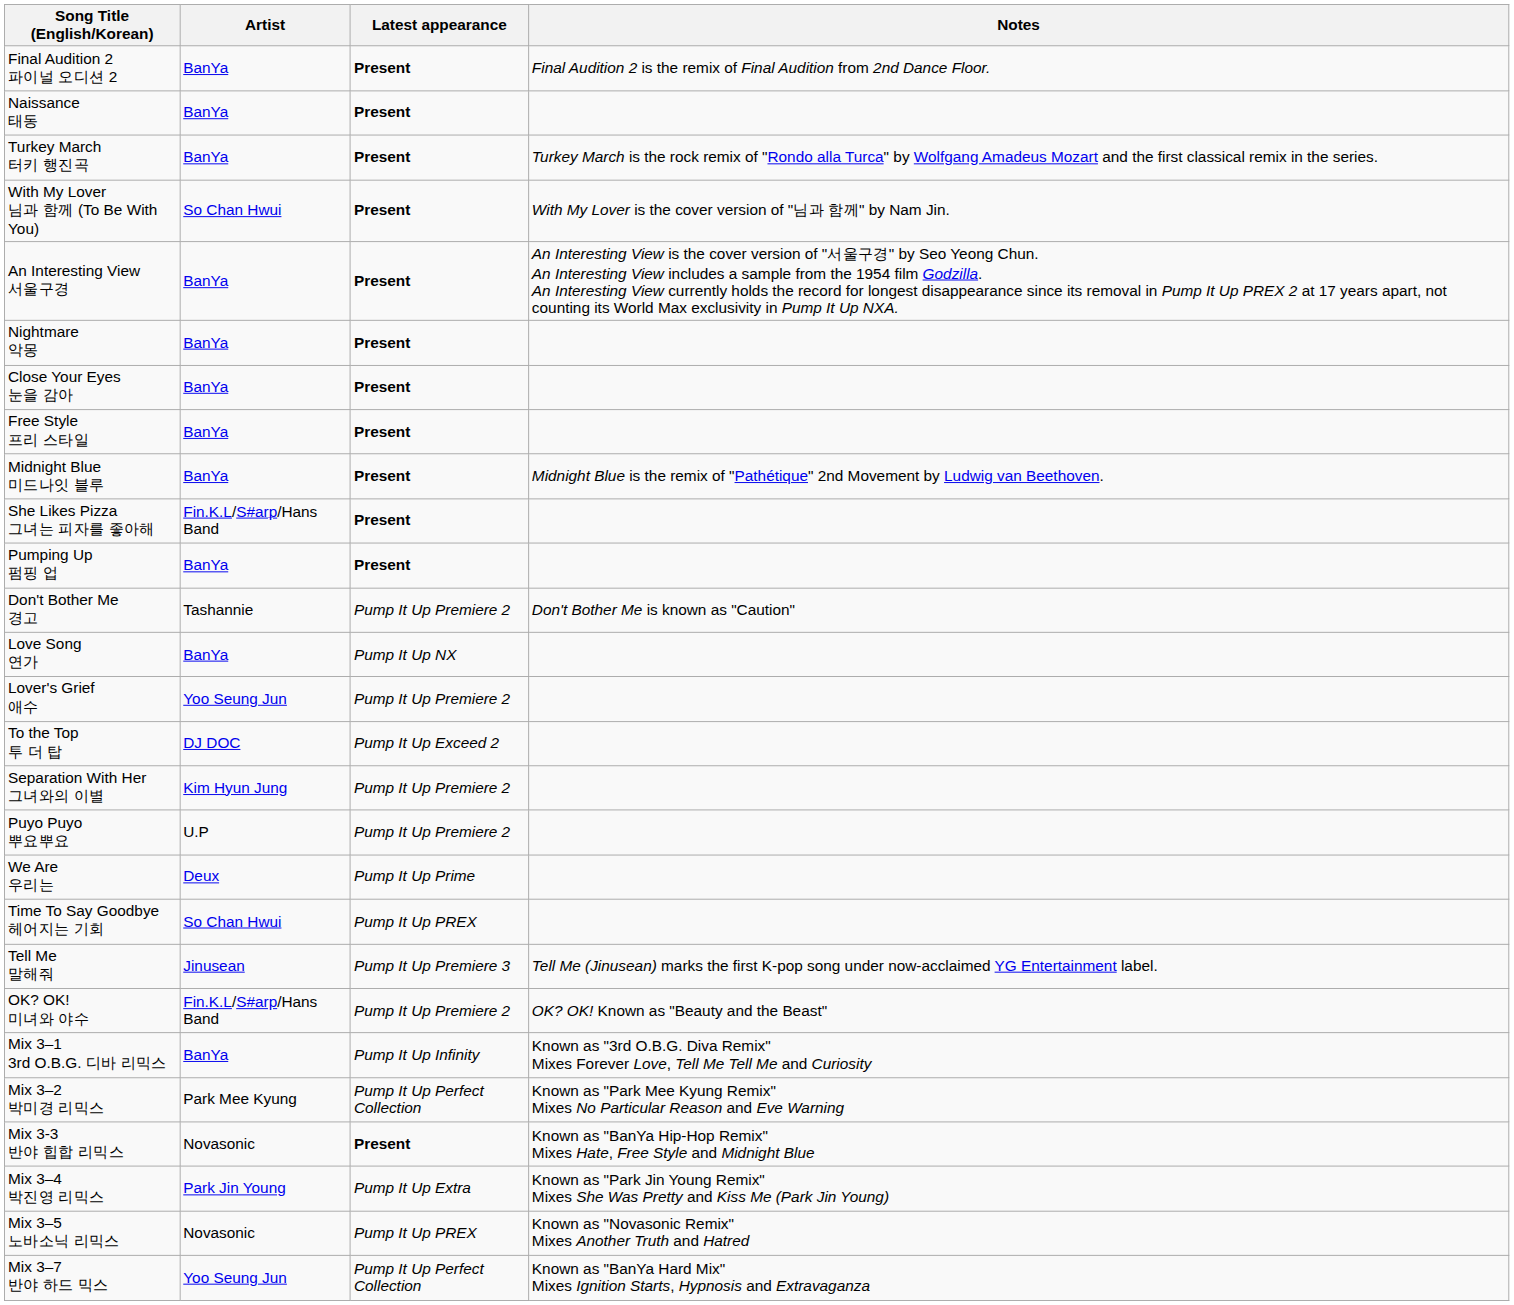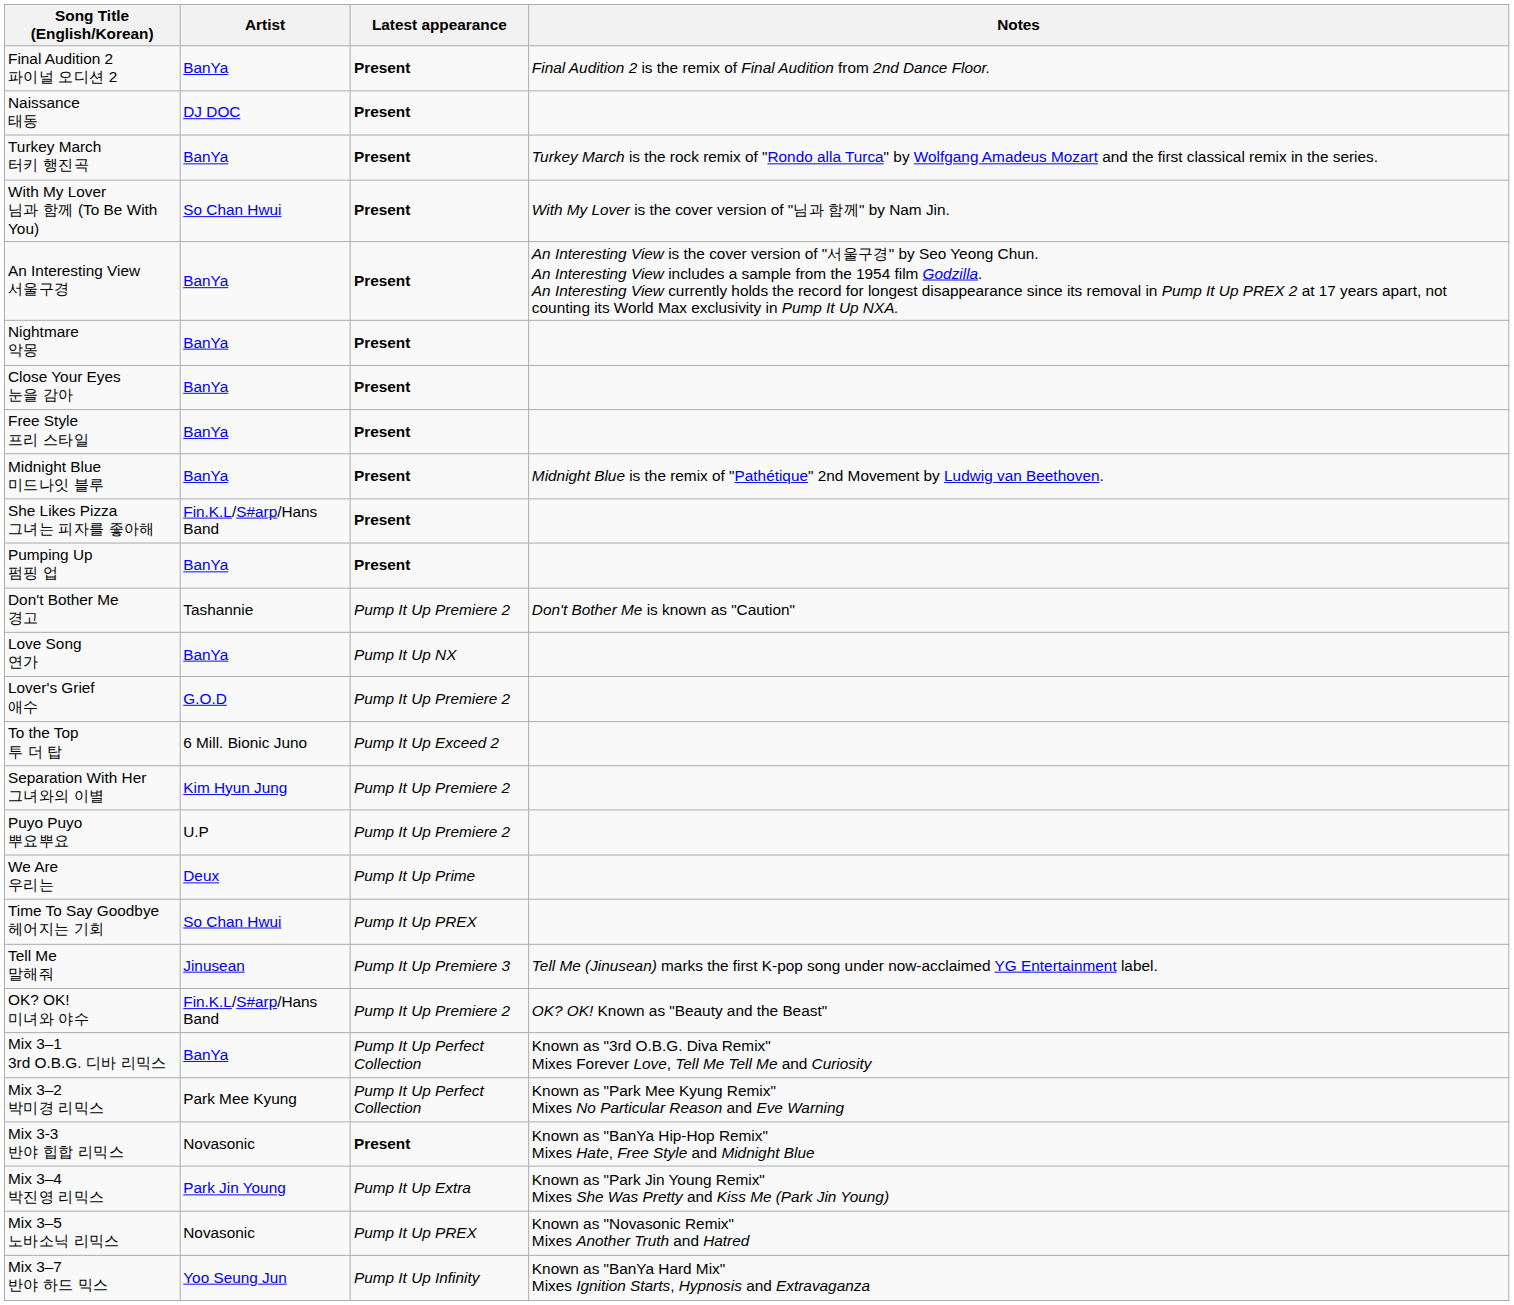Naissance 태동 | Artist: BanYa -> DJ DOC
Lover's Grief 애수 | Artist: Yoo Seung Jun -> G.O.D
To the Top 투 더 탑 | Artist: DJ DOC -> 6 Mill. Bionic Juno
Mix 3–1 3rd O.B.G. 디바 리믹스 | Latest appearance: Pump It Up Infinity -> Pump It Up Perfect Collection
Mix 3–7 반야 하드 믹스 | Latest appearance: Pump It Up Perfect Collection -> Pump It Up Infinity
